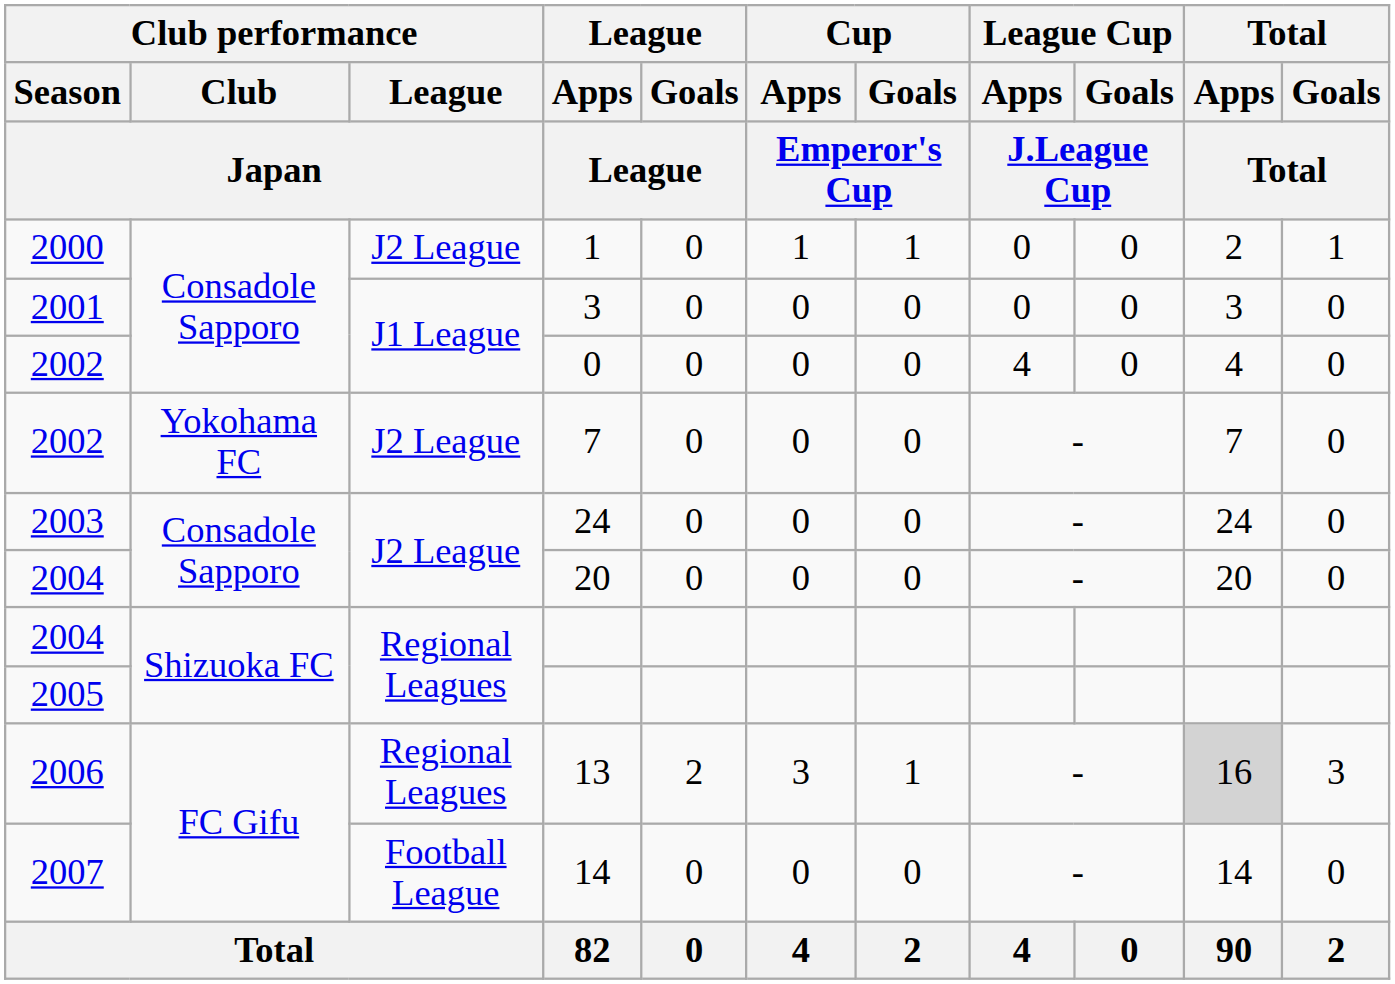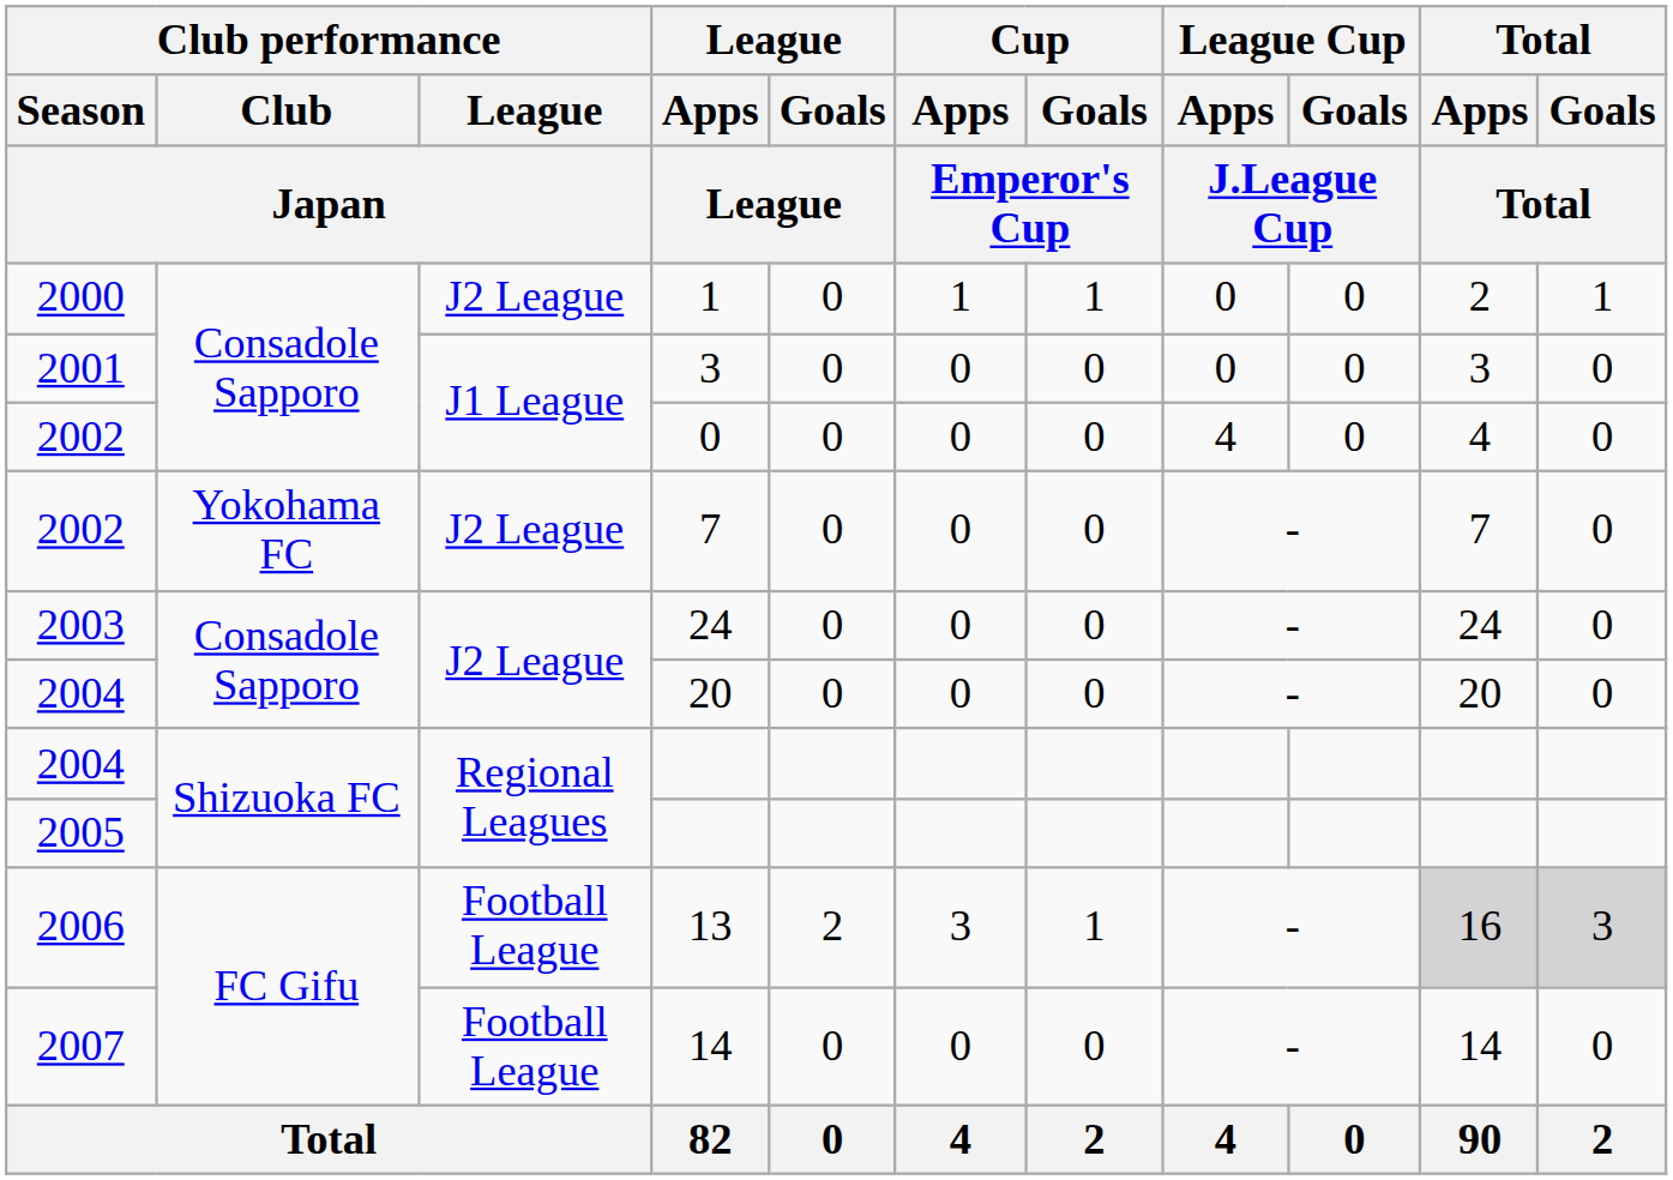13 | Club performance / League / Japan: Regional Leagues -> Football League
13 | Total / Goals / Total: no background -> lightgrey background
